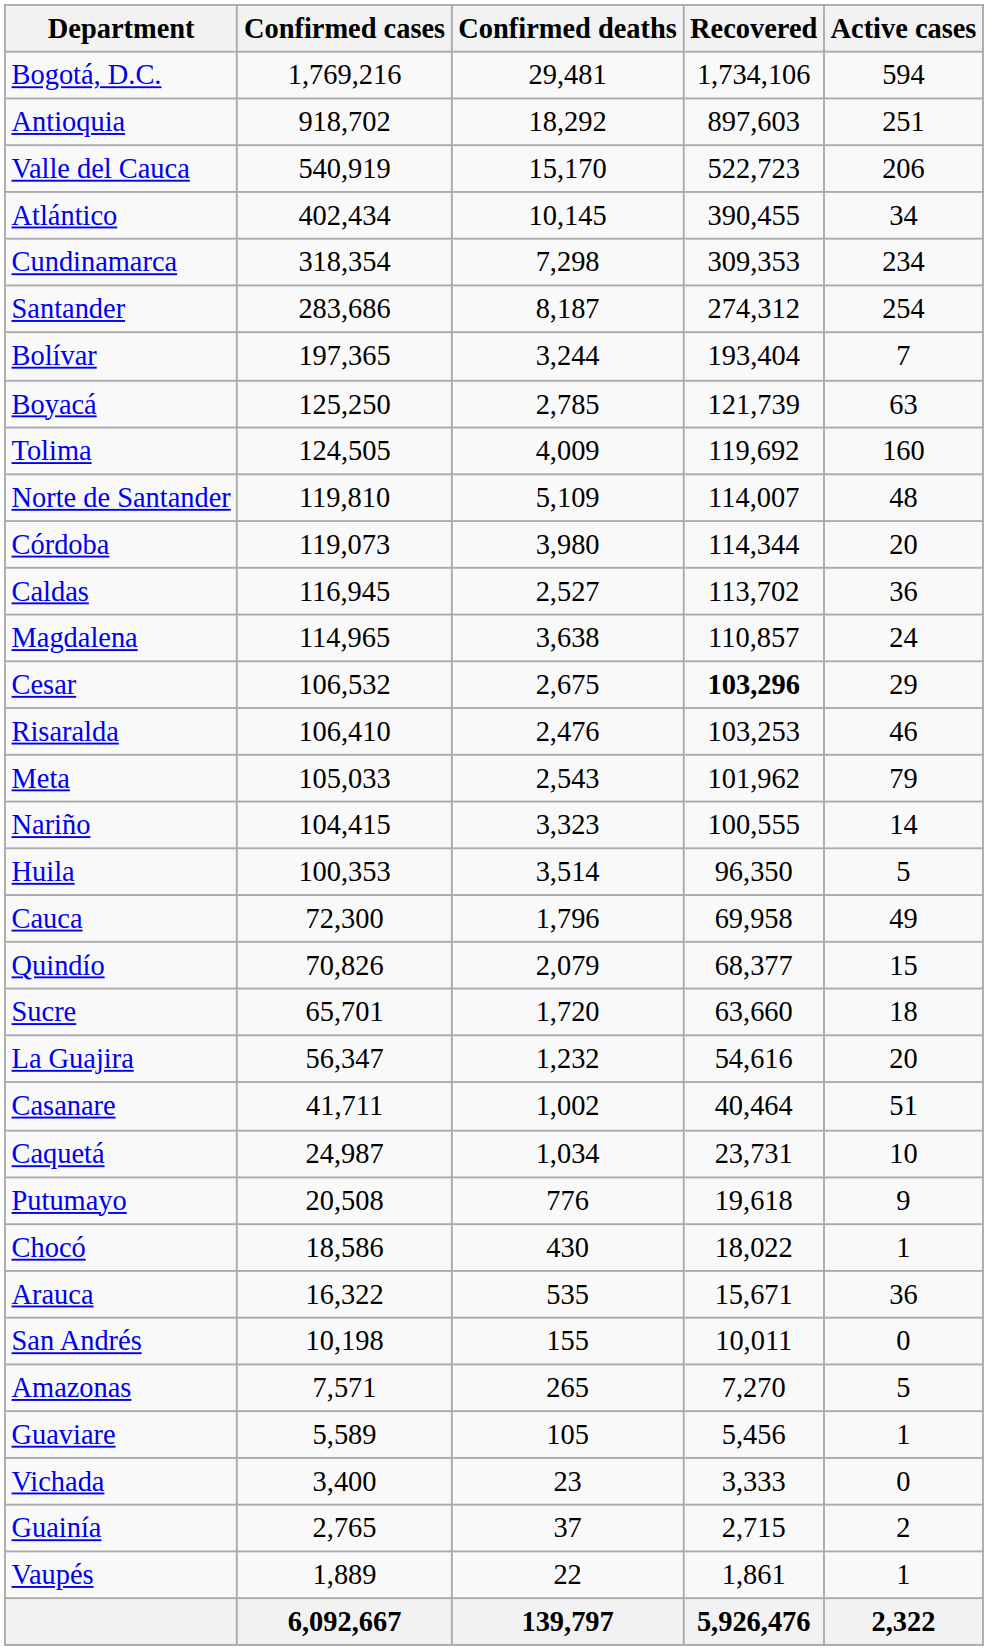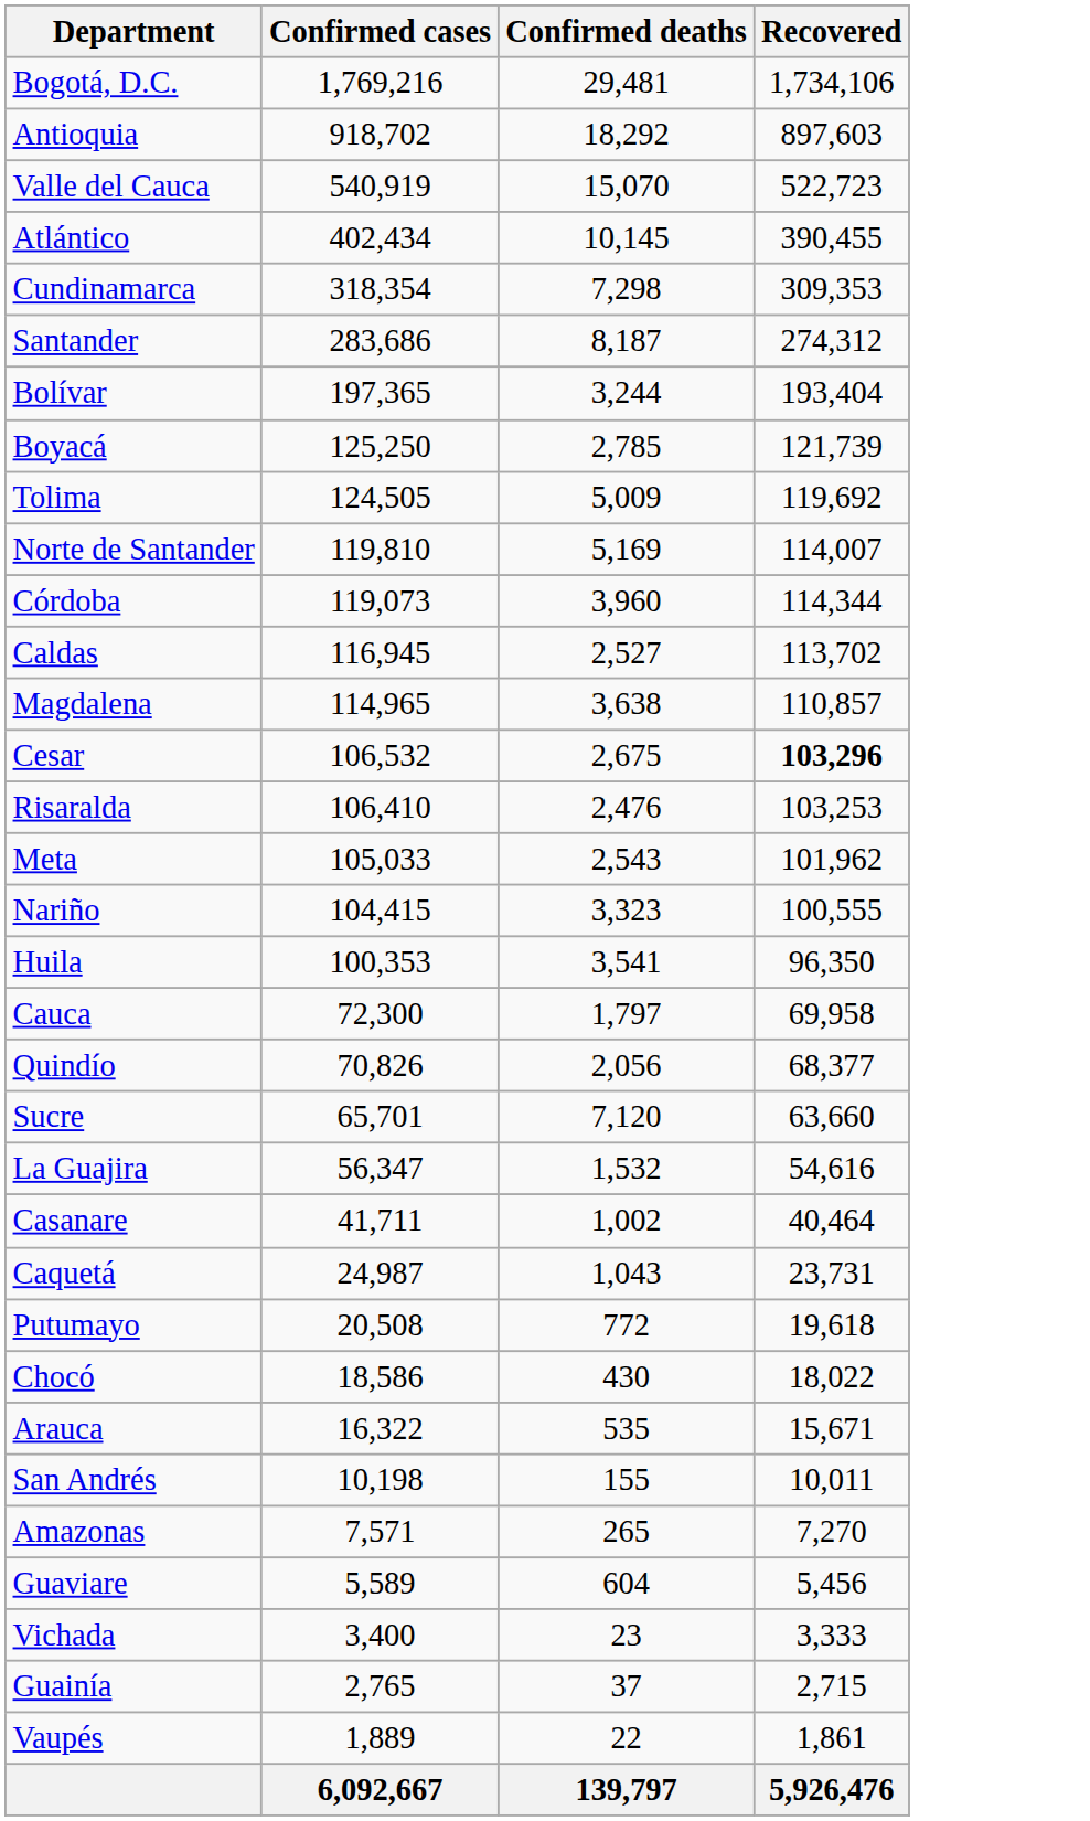- column: Active cases | 594 | 251 | 206 | 34 | 234 | 254 | 7 | 63 | 160 | 48 | 20 | 36 | 24 | 29 | 46 | 79 | 14 | 5 | 49 | 15 | 18 | 20 | 51 | 10 | 9 | 1 | 36 | 0 | 5 | 1 | 0 | 2 | 1 | 2,322
Valle del Cauca | Confirmed deaths: 15,170 -> 15,070
Tolima | Confirmed deaths: 4,009 -> 5,009
Norte de Santander | Confirmed deaths: 5,109 -> 5,169
Córdoba | Confirmed deaths: 3,980 -> 3,960
Huila | Confirmed deaths: 3,514 -> 3,541
Cauca | Confirmed deaths: 1,796 -> 1,797
Quindío | Confirmed deaths: 2,079 -> 2,056
Sucre | Confirmed deaths: 1,720 -> 7,120
La Guajira | Confirmed deaths: 1,232 -> 1,532
Caquetá | Confirmed deaths: 1,034 -> 1,043
Putumayo | Confirmed deaths: 776 -> 772
Guaviare | Confirmed deaths: 105 -> 604
